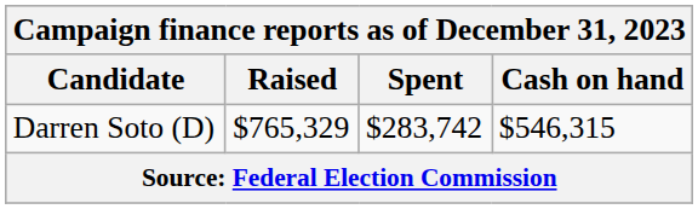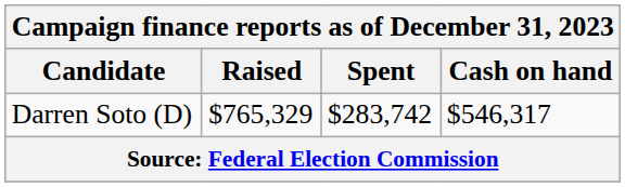Darren Soto (D) | Cash on hand: $546,315 -> $546,317
